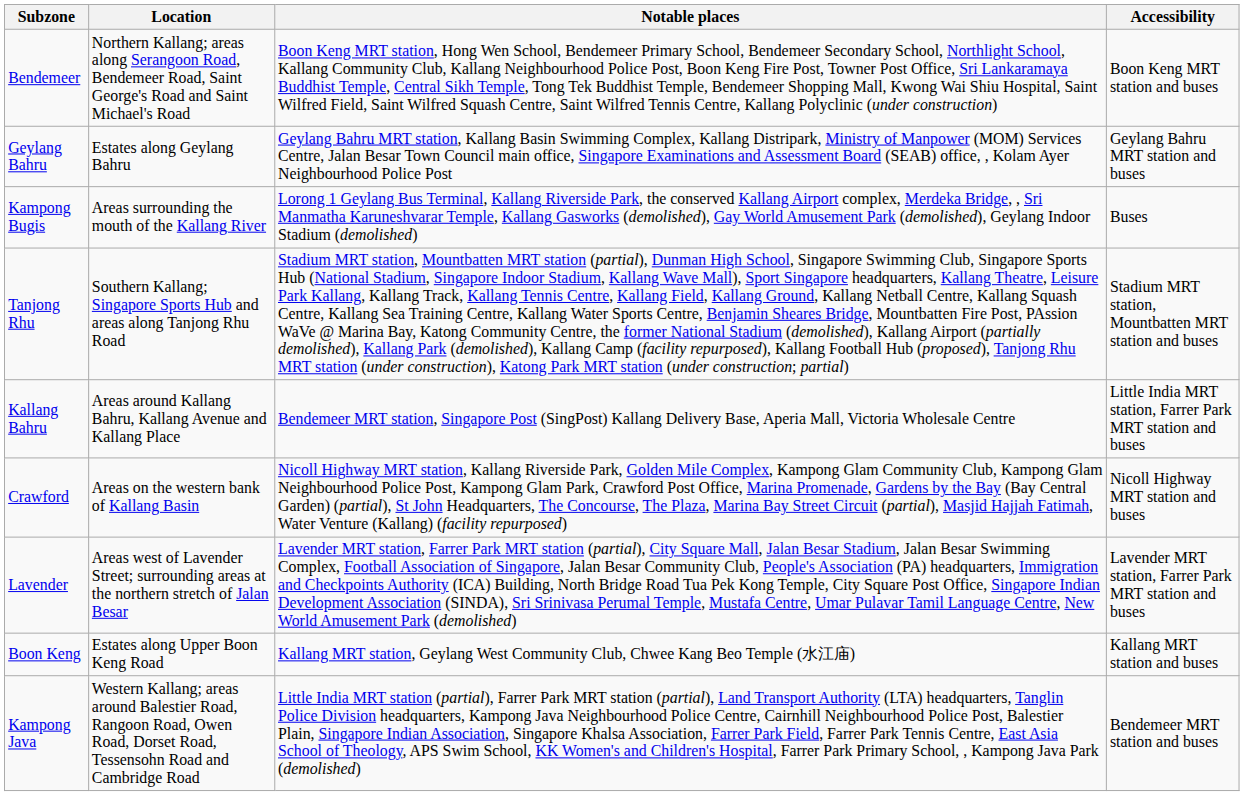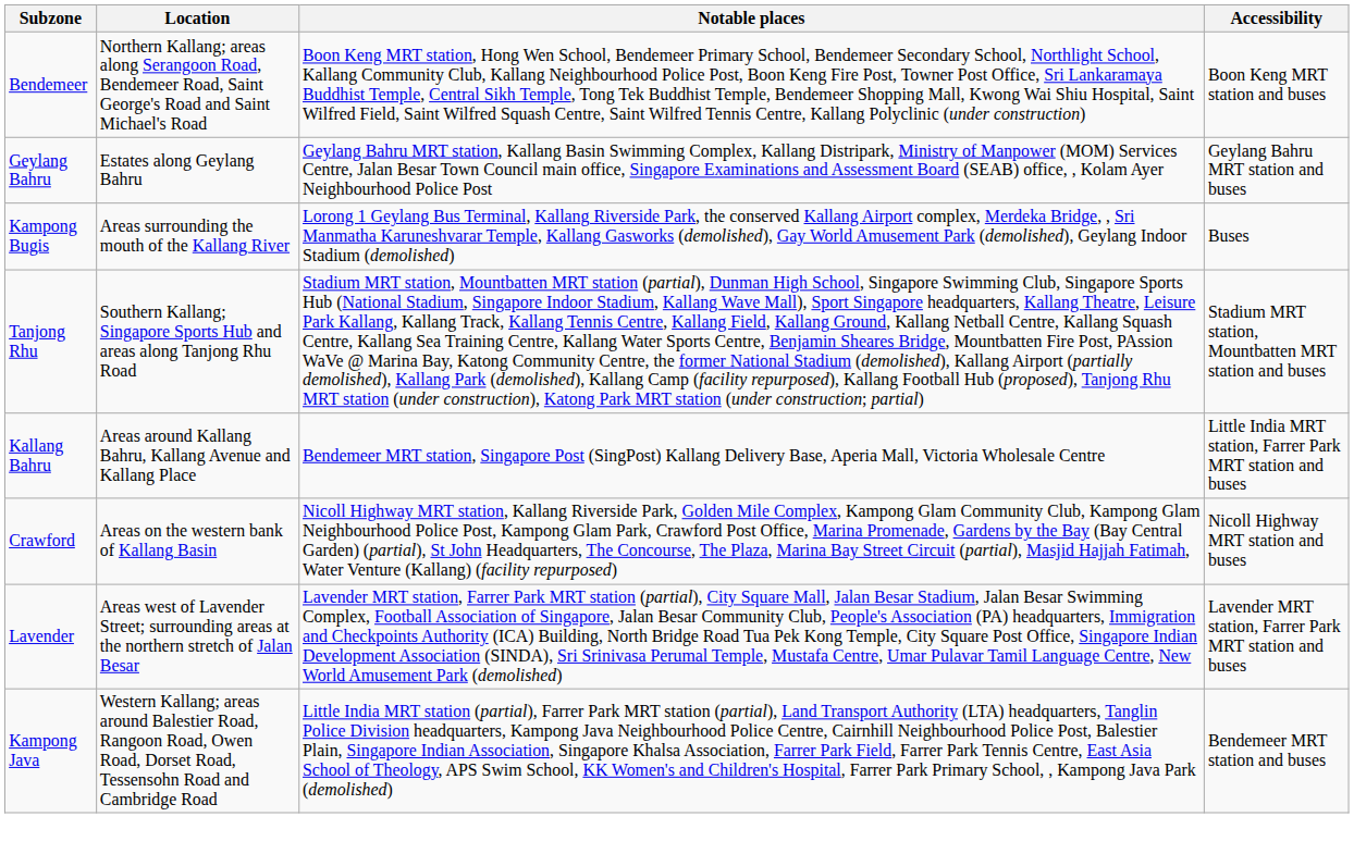- row: Boon Keng | Estates along Upper Boon Keng Road | Kallang MRT station, Geylang West Community Club, Chwee Kang Beo Temple (水江庙) | Kallang MRT station and buses
